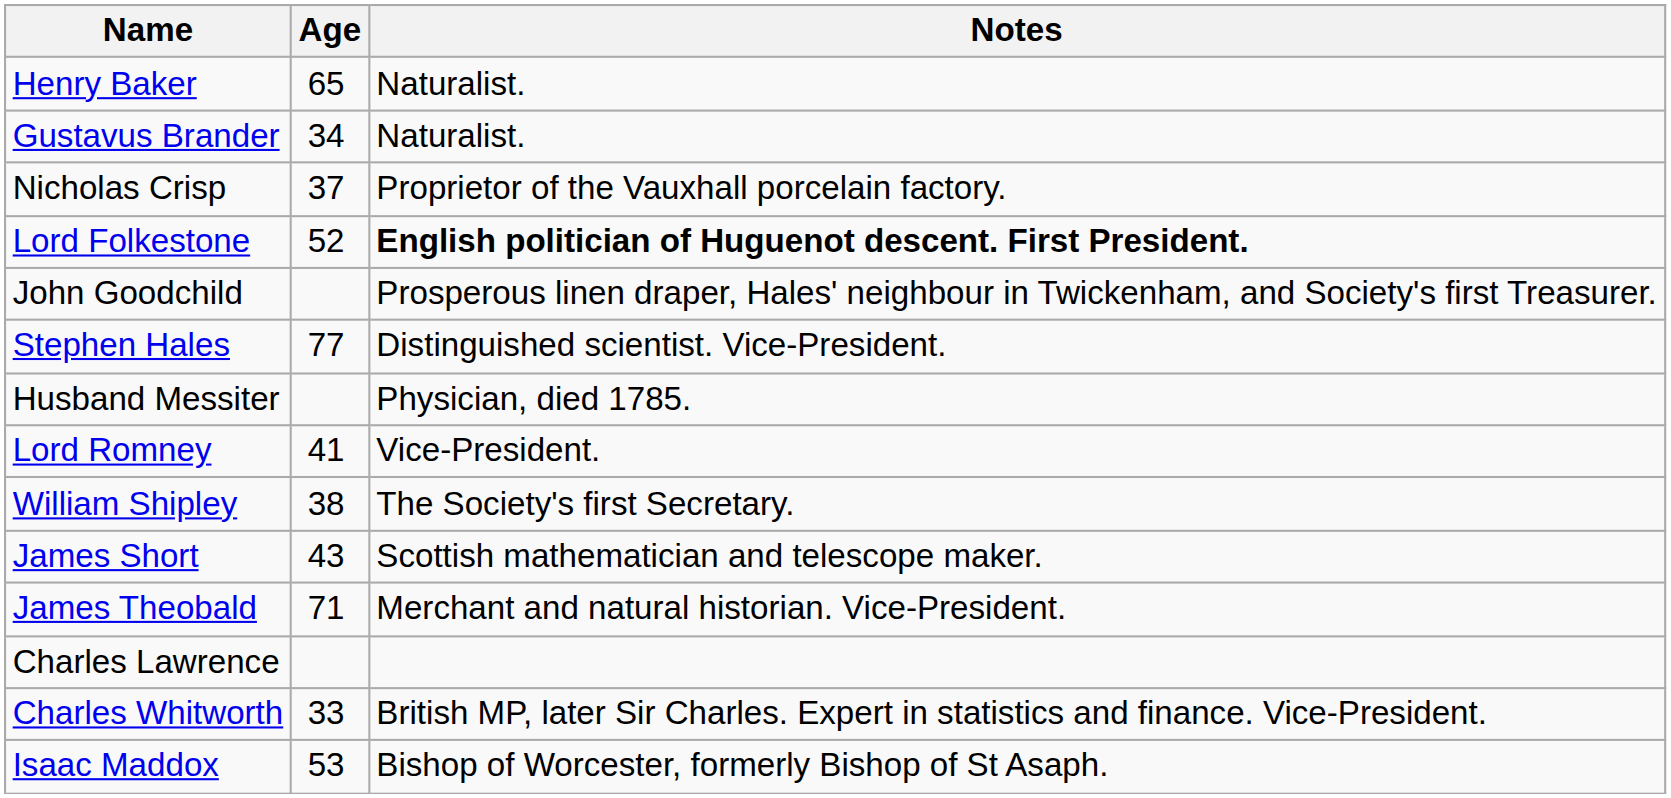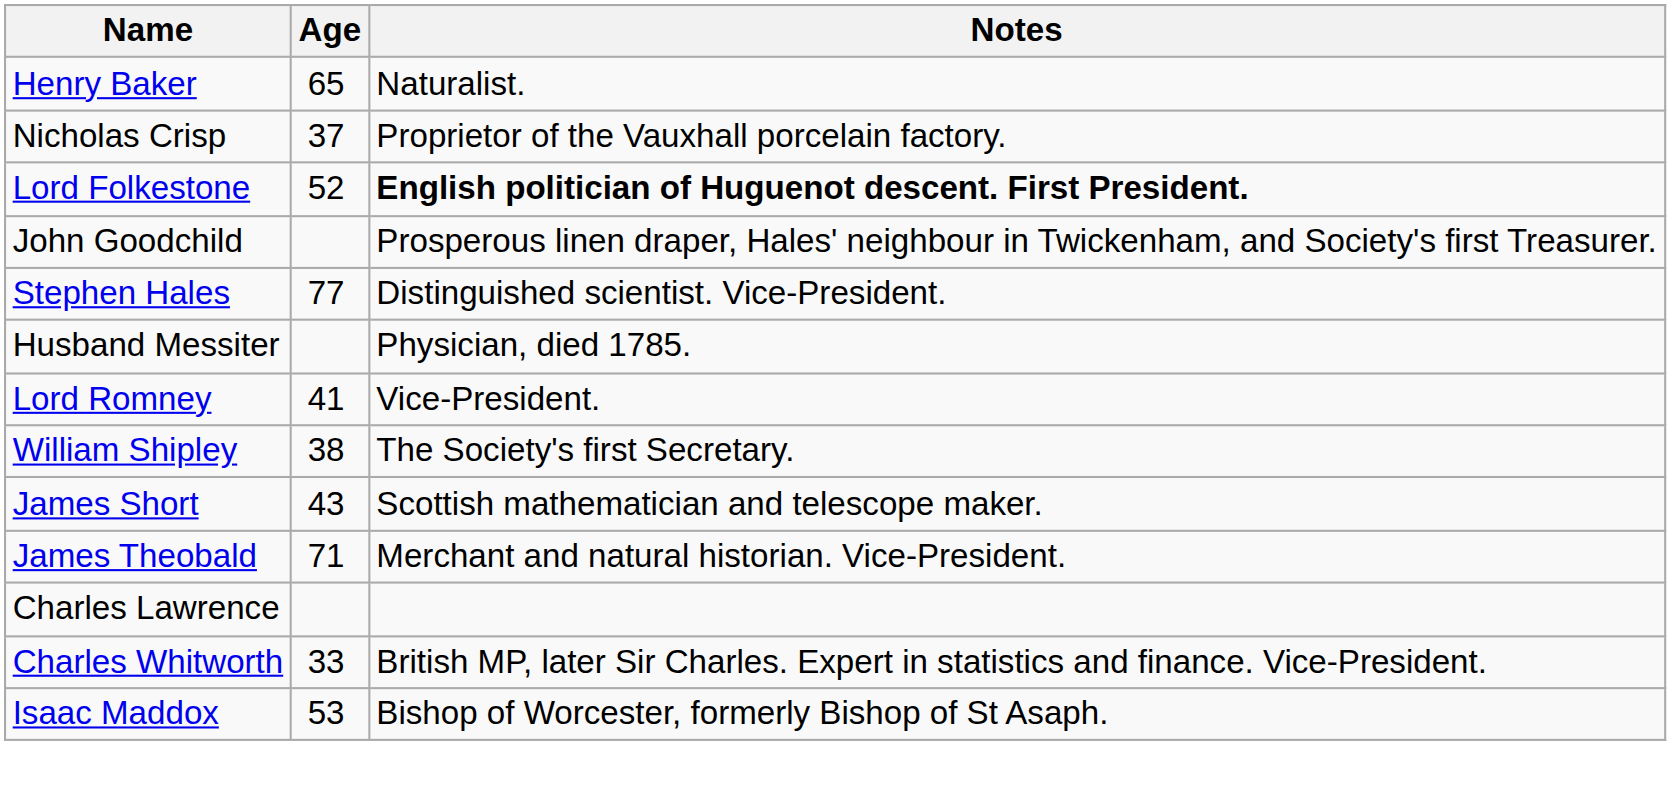- row: Gustavus Brander | 34 | Naturalist.
